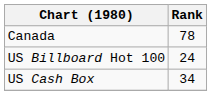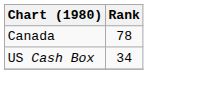- row: US Billboard Hot 100 | 24
